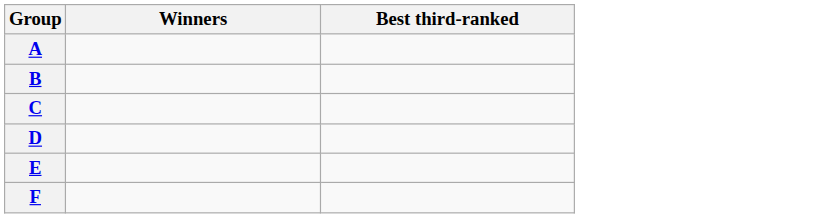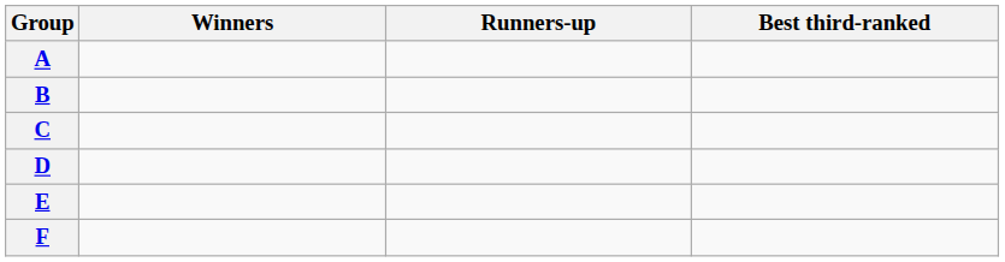+ column: Runners-up
